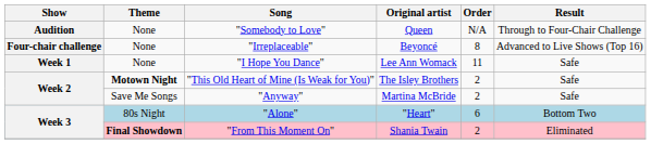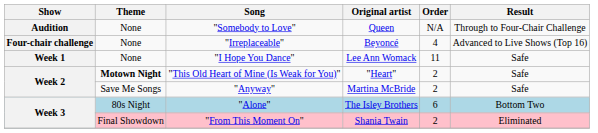"Irreplaceable" | Order: 8 -> 4
"This Old Heart of Mine (Is Weak for You)" | Original artist: The Isley Brothers -> "Heart"
"Alone" | Original artist: "Heart" -> The Isley Brothers
"From This Moment On" | Theme: bold -> normal
